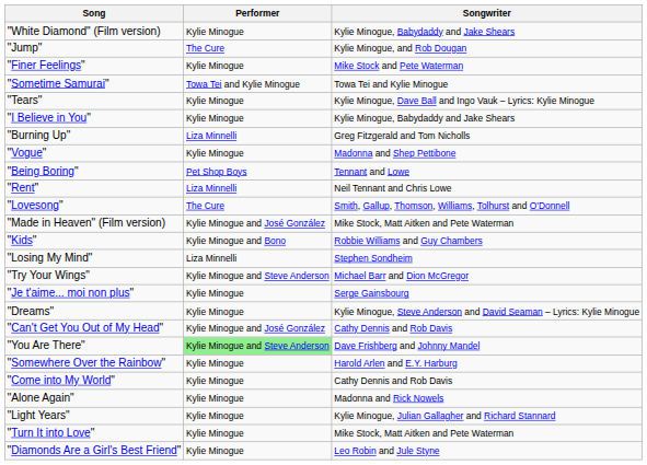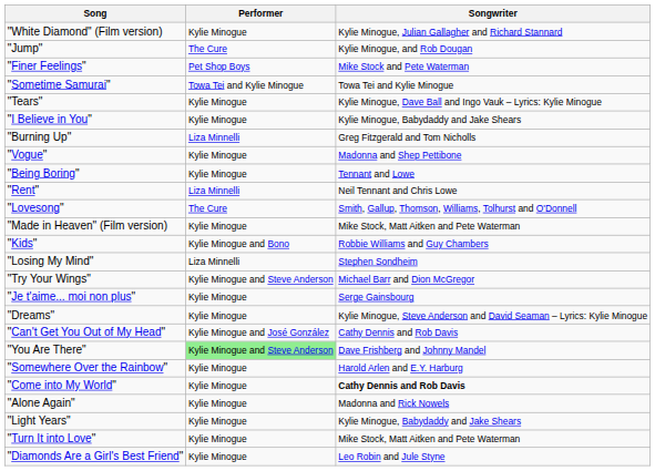"White Diamond" (Film version) | Songwriter: Kylie Minogue, Babydaddy and Jake Shears -> Kylie Minogue, Julian Gallagher and Richard Stannard
"Finer Feelings" | Performer: Kylie Minogue -> Pet Shop Boys
"Being Boring" | Performer: Pet Shop Boys -> Kylie Minogue
"Made in Heaven" (Film version) | Performer: Kylie Minogue and José González -> Kylie Minogue
"Come into My World" | Songwriter: normal -> bold
"Light Years" | Songwriter: Kylie Minogue, Julian Gallagher and Richard Stannard -> Kylie Minogue, Babydaddy and Jake Shears
